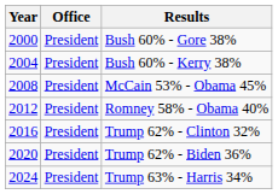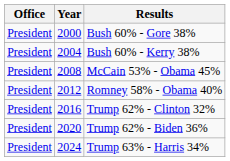columns swapped: Year <-> Office
